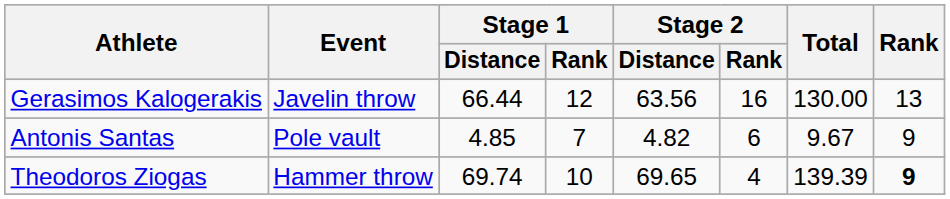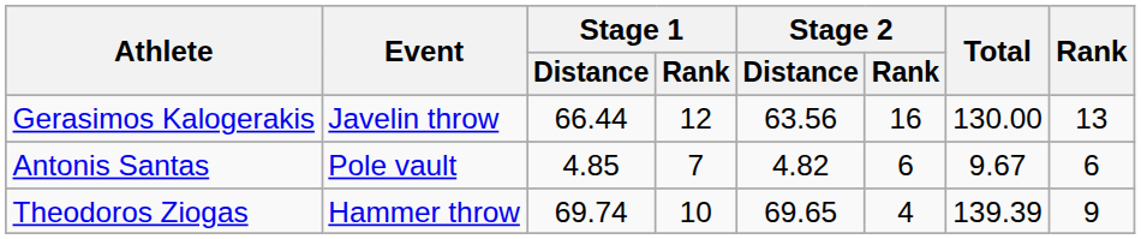Antonis Santas | Rank: 9 -> 6
Theodoros Ziogas | Rank: bold -> normal
